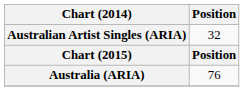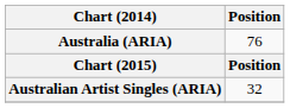rows swapped: Australian Artist Singles (ARIA) <-> Australia (ARIA)
